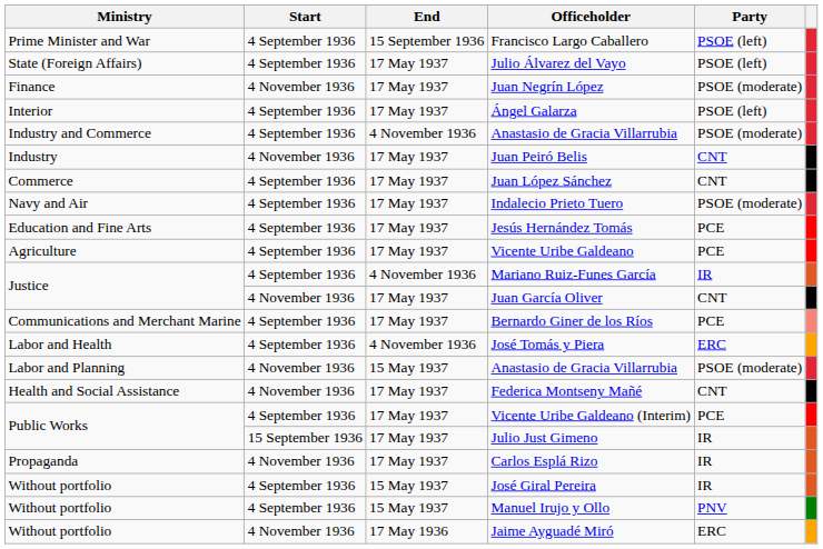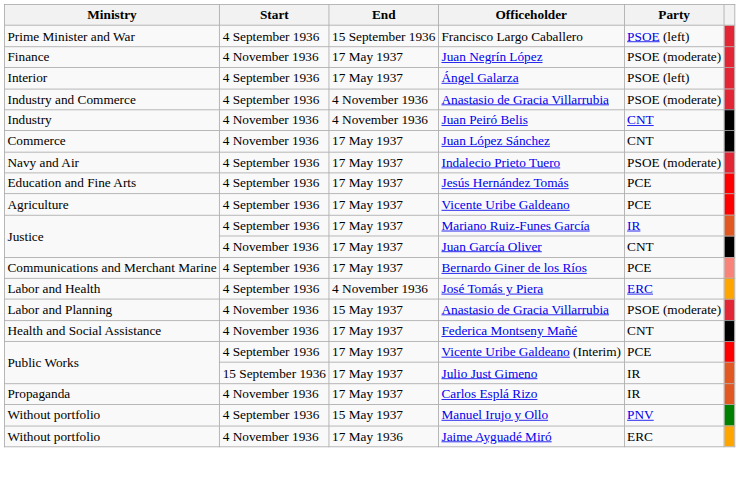- row: State (Foreign Affairs) | 4 September 1936 | 17 May 1937 | Julio Álvarez del Vayo | PSOE (left)
Juan Peiró Belis | End: 17 May 1937 -> 4 November 1936
Juan López Sánchez | Start: 4 September 1936 -> 4 November 1936
Mariano Ruiz-Funes García | End: 4 November 1936 -> 17 May 1937
- row: Without portfolio | 4 September 1936 | 15 May 1937 | José Giral Pereira | IR
